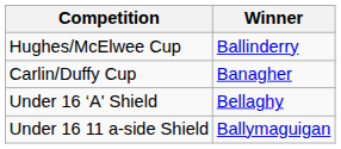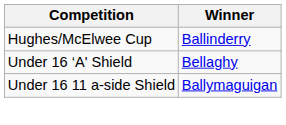- row: Carlin/Duffy Cup | Banagher
